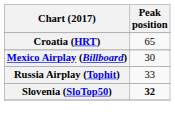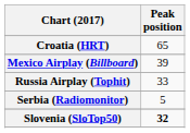Mexico Airplay (Billboard) | Peak position: 30 -> 39
+ row: Serbia (Radiomonitor) | 5
